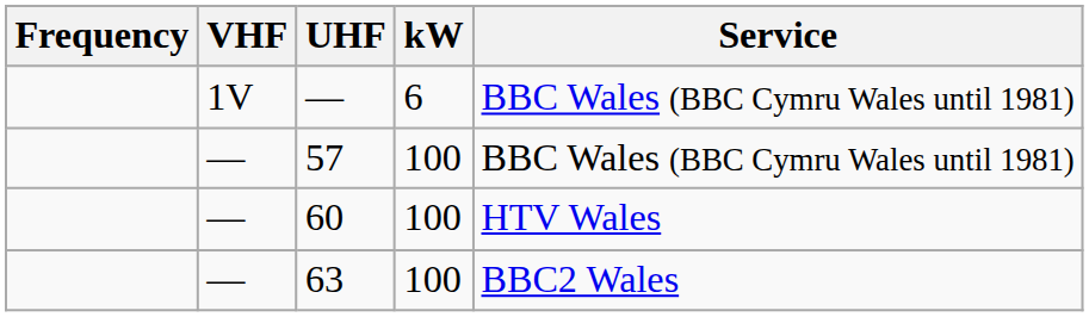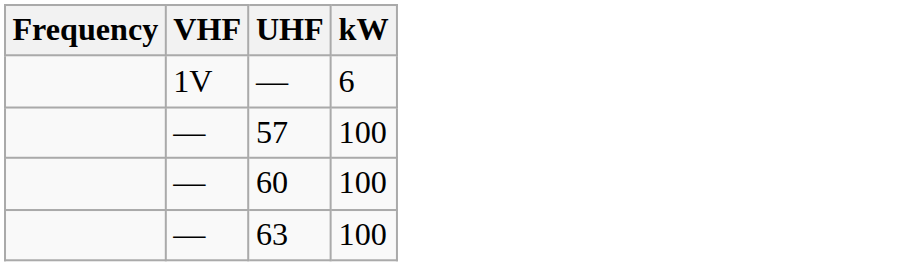- column: Service | BBC Wales (BBC Cymru Wales until 1981) | BBC Wales (BBC Cymru Wales until 1981) | HTV Wales | BBC2 Wales
